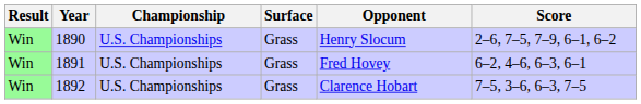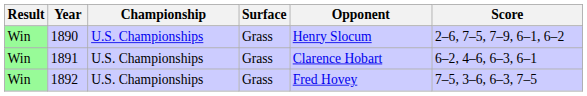1891 | Opponent: Fred Hovey -> Clarence Hobart
1892 | Opponent: Clarence Hobart -> Fred Hovey
